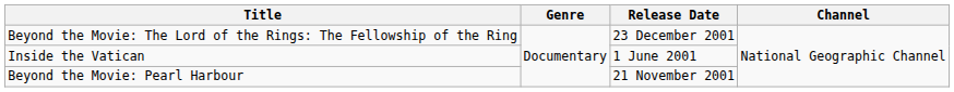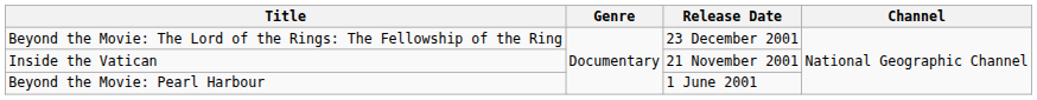Inside the Vatican | Release Date: 1 June 2001 -> 21 November 2001
Beyond the Movie: Pearl Harbour | Release Date: 21 November 2001 -> 1 June 2001
